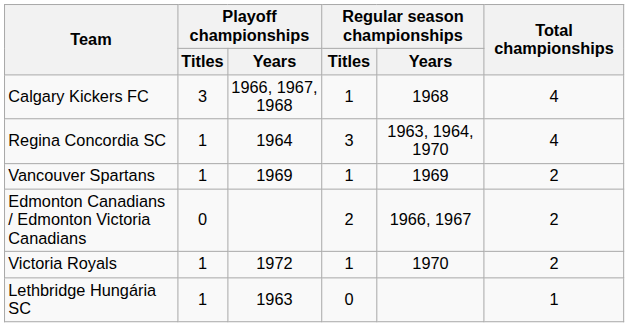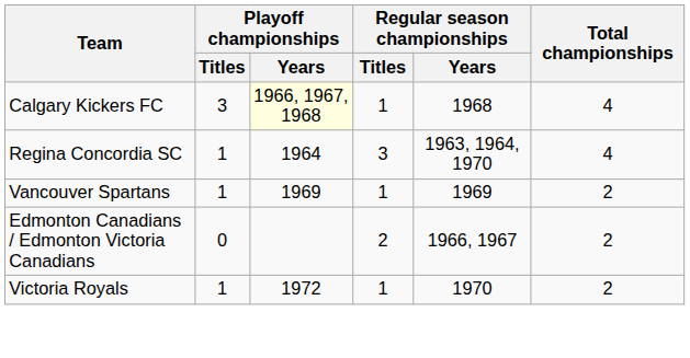Calgary Kickers FC | Playoff championships / Years: no background -> lightyellow background
- row: Lethbridge Hungária SC | 1 | 1963 | 0 | 1
